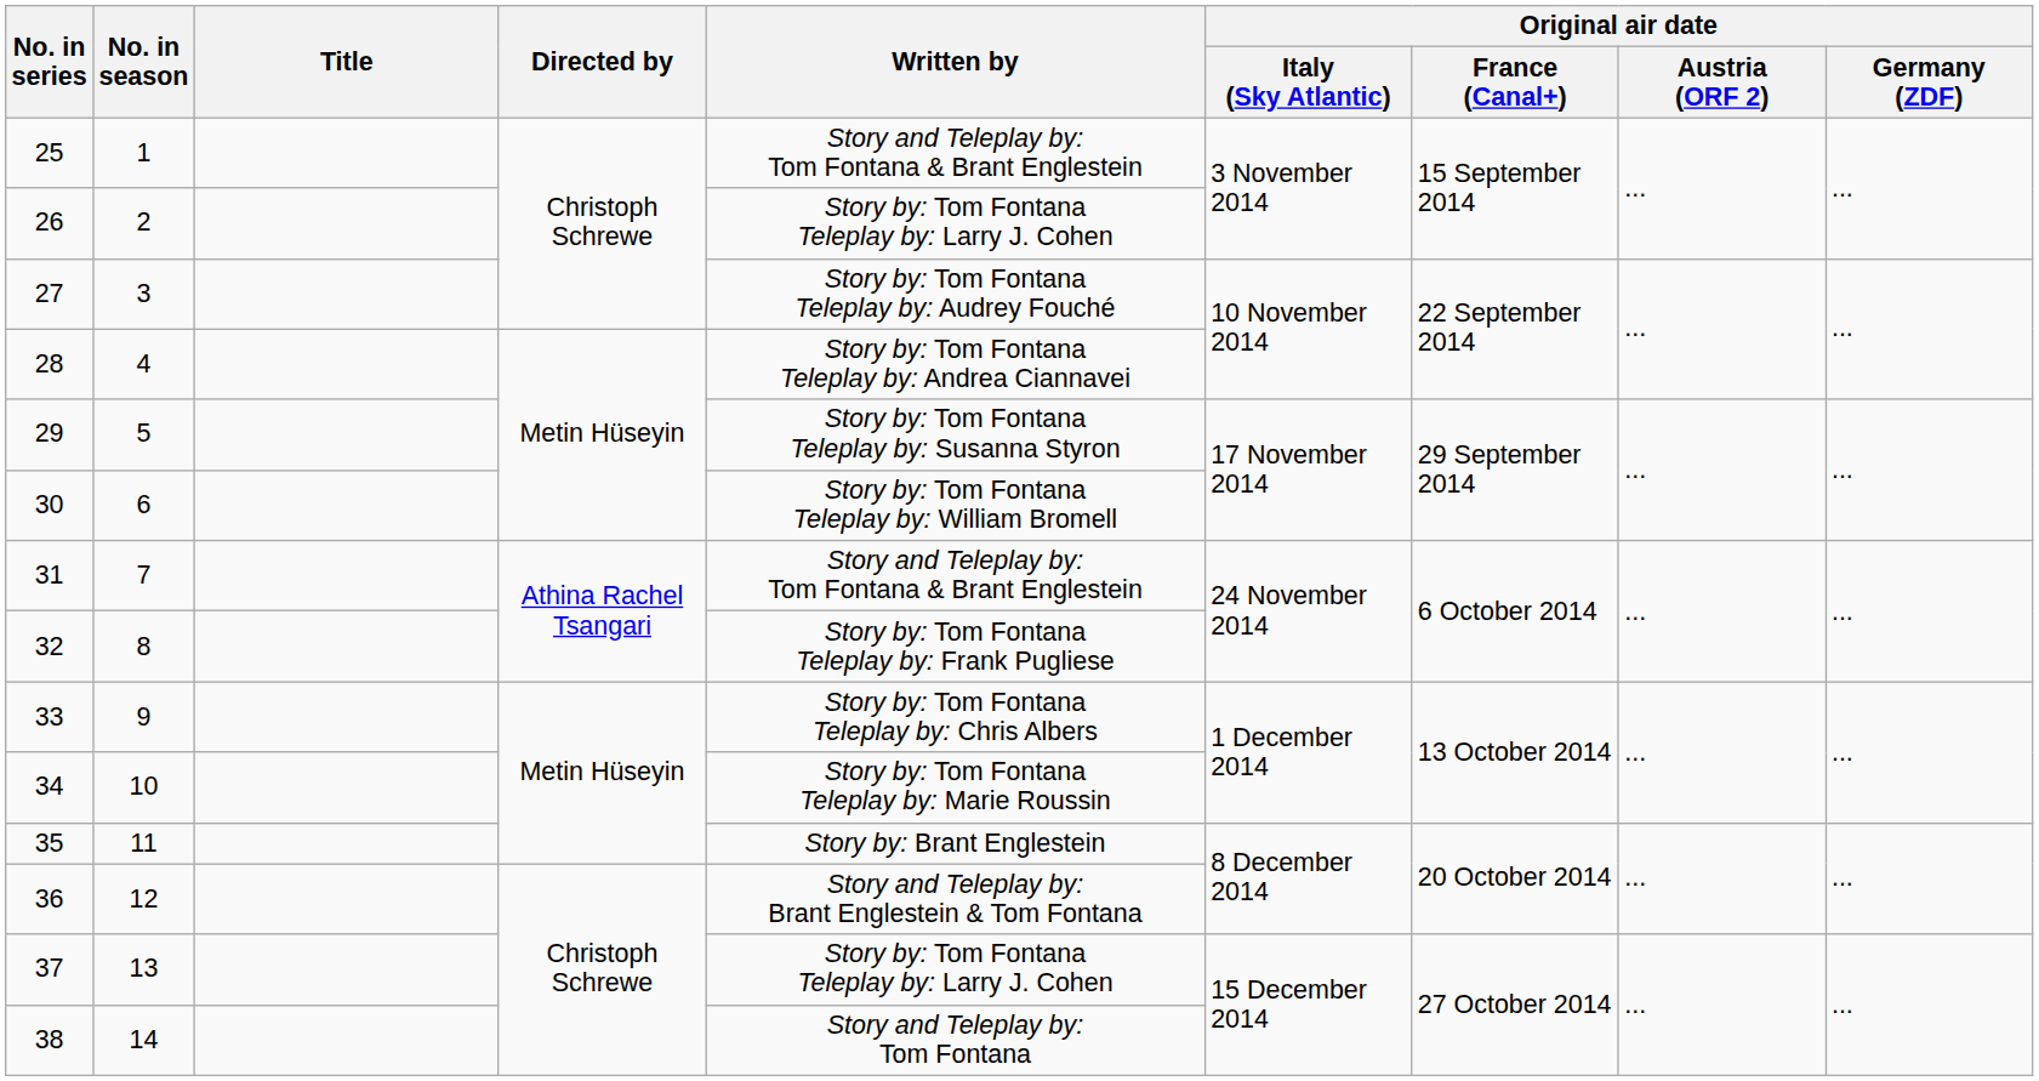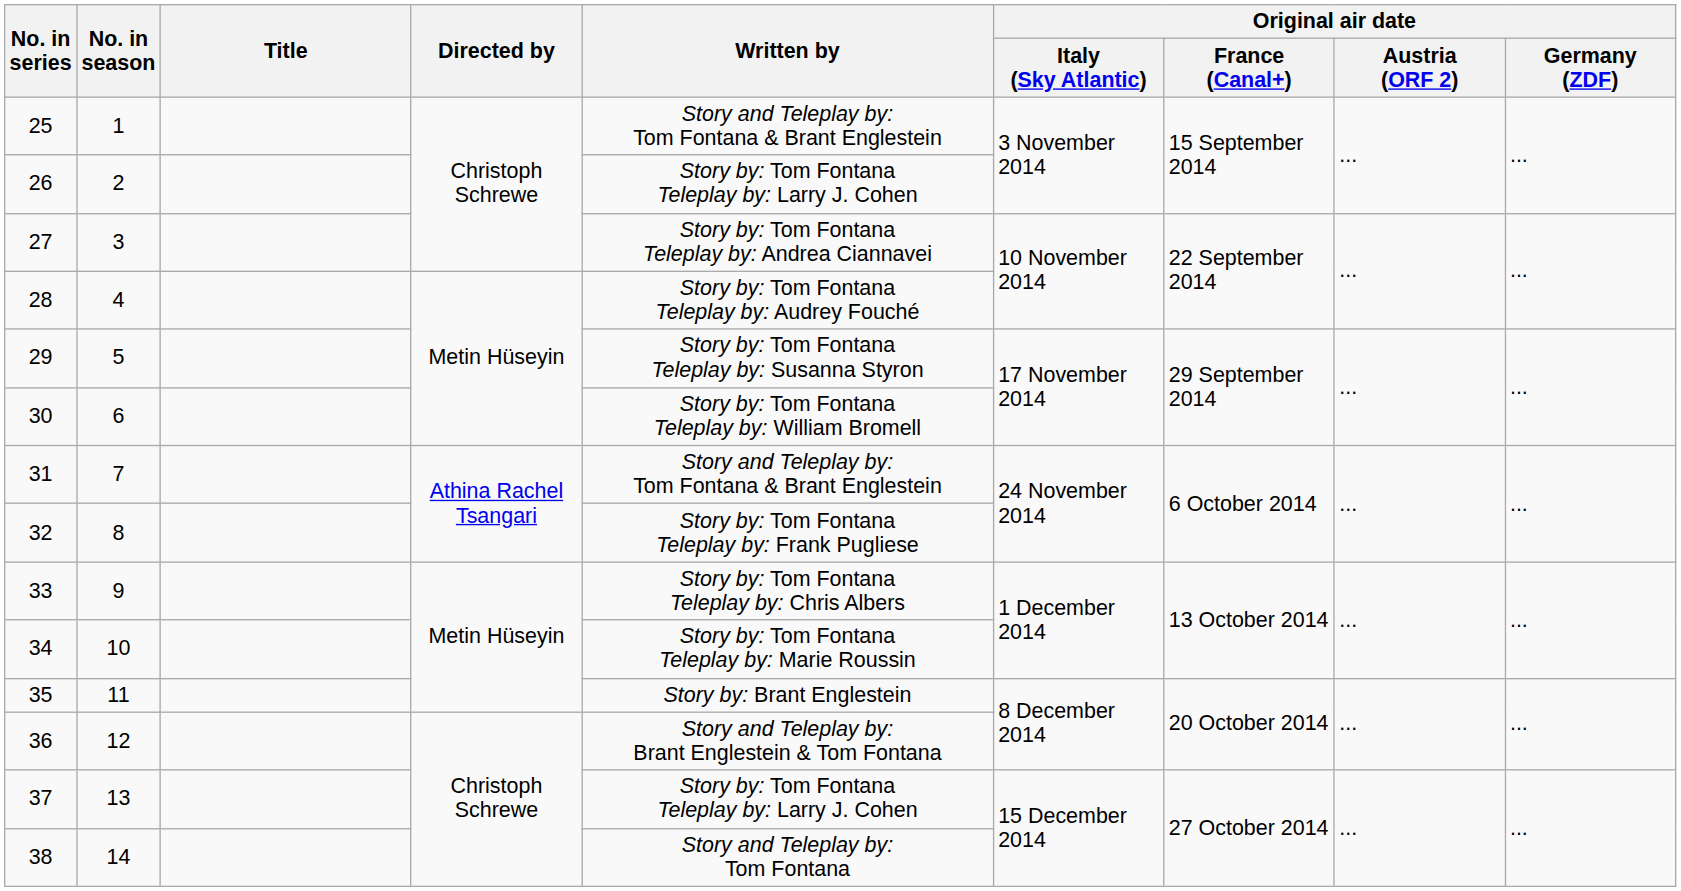27 | Written by: Story by: Tom Fontana Teleplay by: Audrey Fouché -> Story by: Tom Fontana Teleplay by: Andrea Ciannavei
28 | Written by: Story by: Tom Fontana Teleplay by: Andrea Ciannavei -> Story by: Tom Fontana Teleplay by: Audrey Fouché
